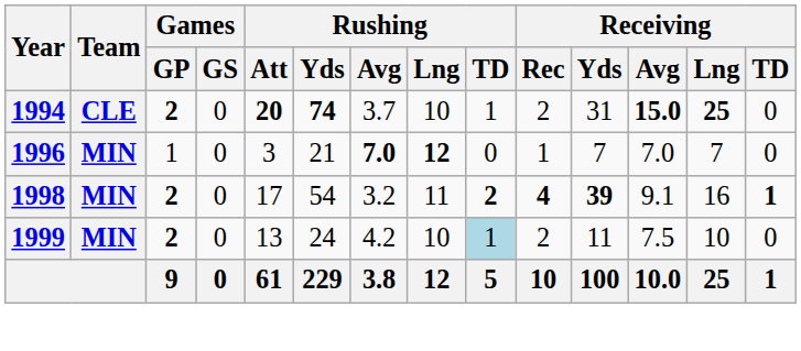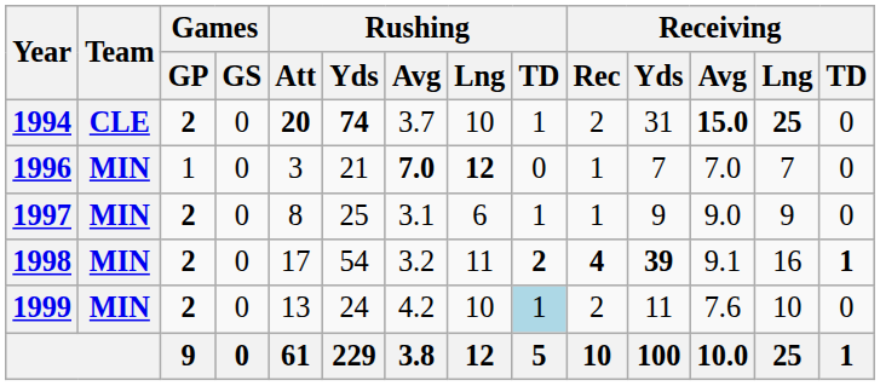+ row: 1997 | MIN | 2 | 0 | 8 | 25 | 3.1 | 6 | 1 | 1 | 9 | 9.0 | 9 | 0
1999 | Receiving / Avg: 7.5 -> 7.6
